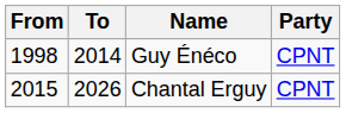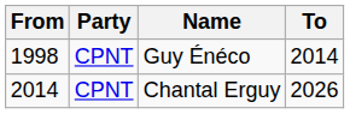columns swapped: To <-> Party
Chantal Erguy | From: 2015 -> 2014
